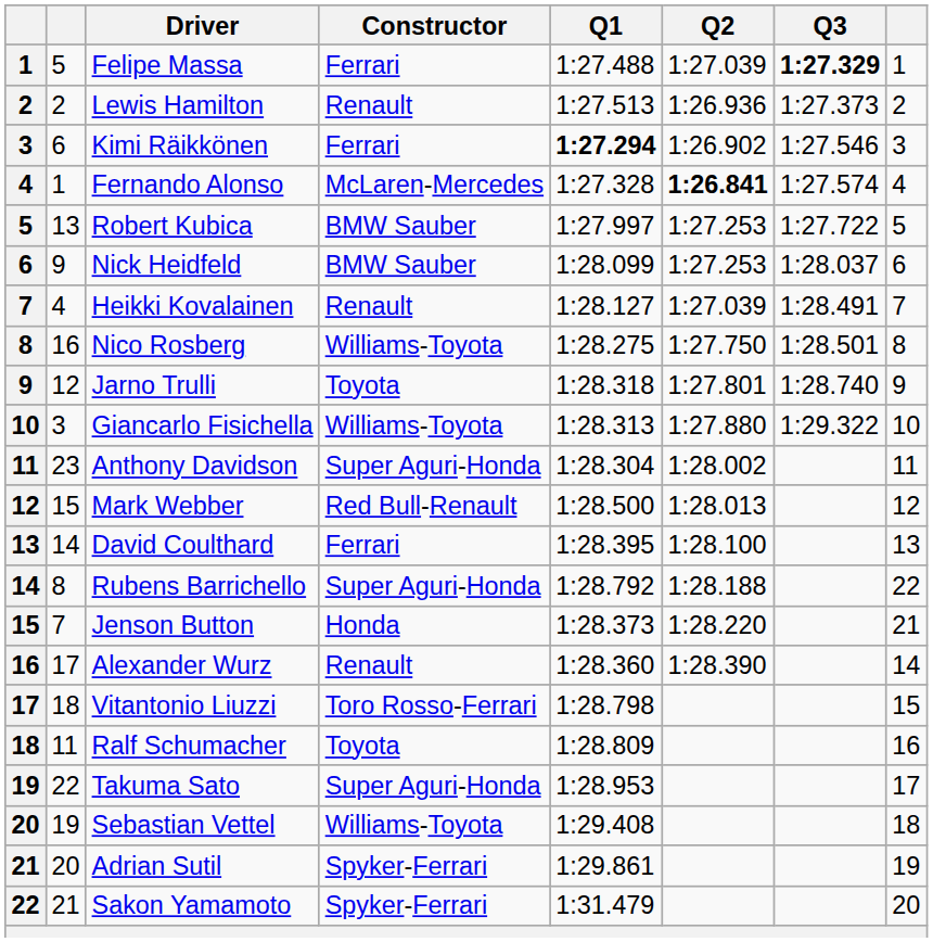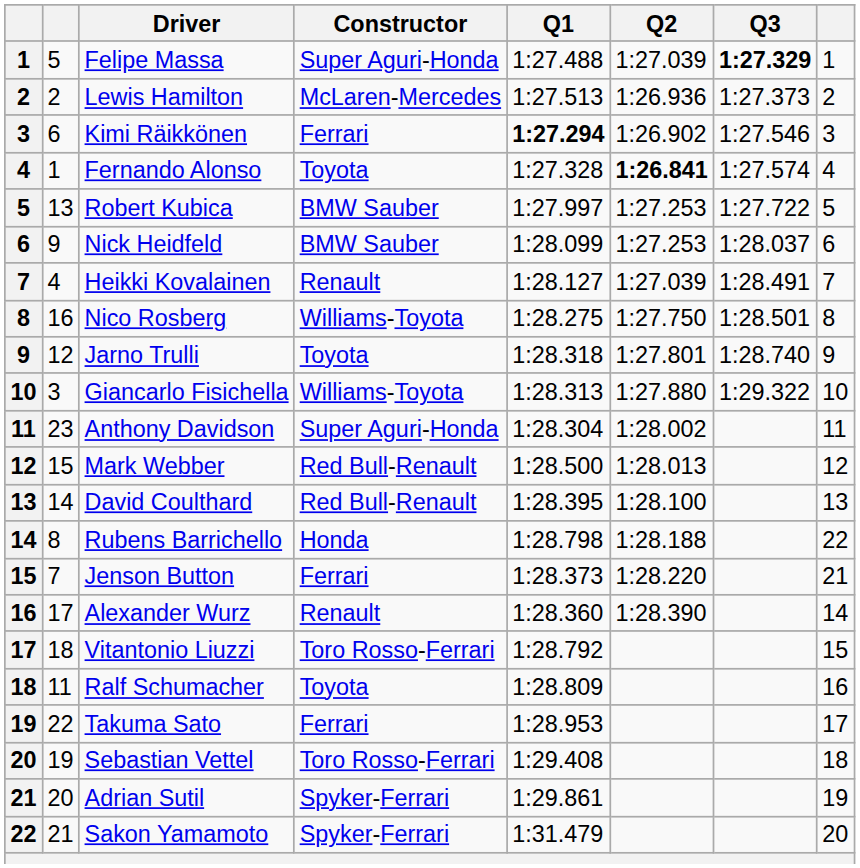Felipe Massa | Constructor: Ferrari -> Super Aguri-Honda
Lewis Hamilton | Constructor: Renault -> McLaren-Mercedes
Fernando Alonso | Constructor: McLaren-Mercedes -> Toyota
David Coulthard | Constructor: Ferrari -> Red Bull-Renault
Rubens Barrichello | Constructor: Super Aguri-Honda -> Honda
Rubens Barrichello | Q1: 1:28.792 -> 1:28.798
Jenson Button | Constructor: Honda -> Ferrari
Vitantonio Liuzzi | Q1: 1:28.798 -> 1:28.792
Takuma Sato | Constructor: Super Aguri-Honda -> Ferrari
Sebastian Vettel | Constructor: Williams-Toyota -> Toro Rosso-Ferrari
